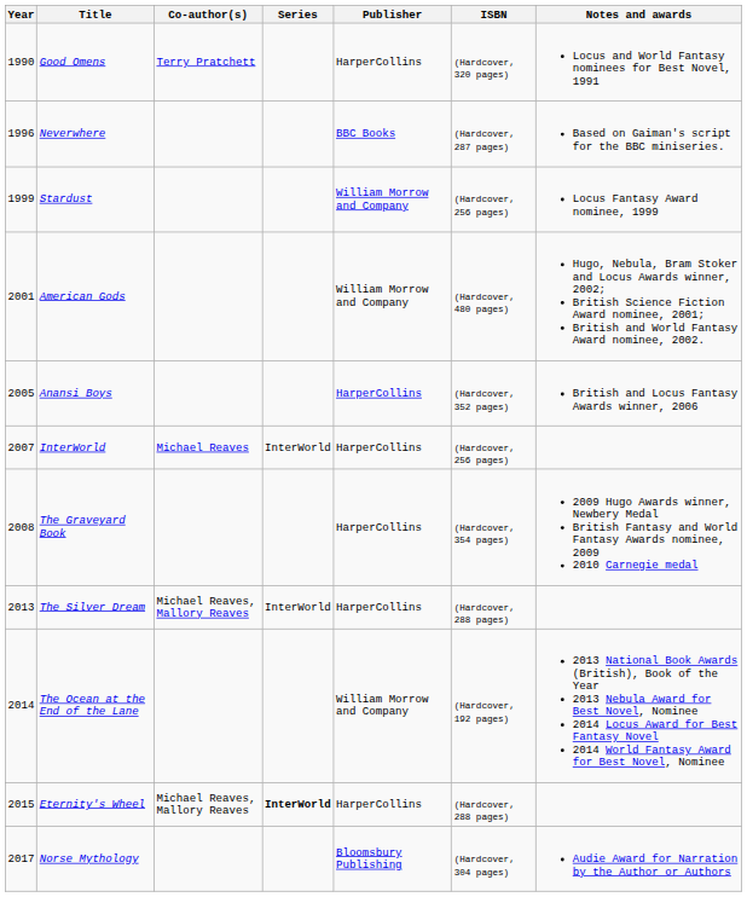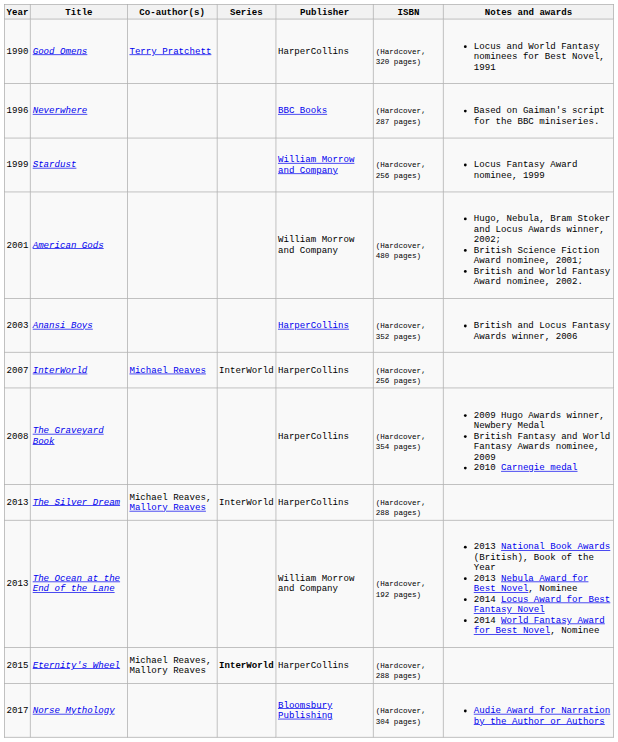Anansi Boys | Year: 2005 -> 2003
The Ocean at the End of the Lane | Year: 2014 -> 2013
